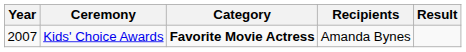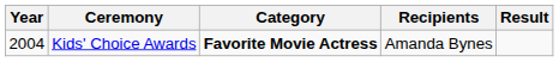Kids' Choice Awards | Year: 2007 -> 2004
